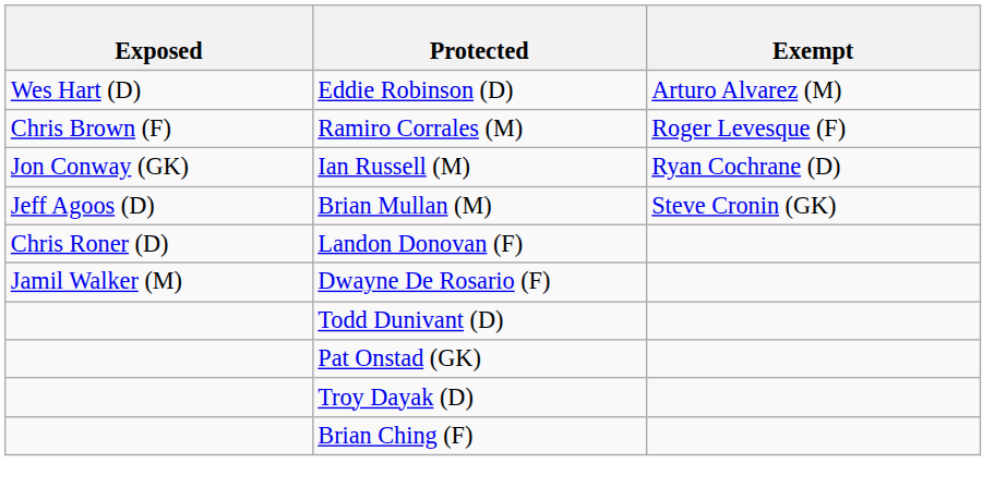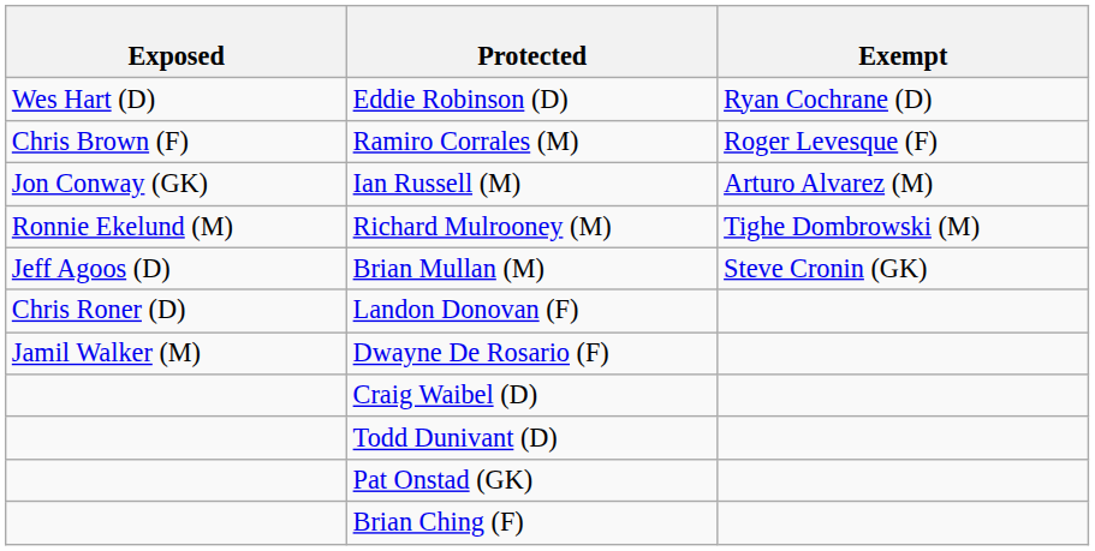Eddie Robinson (D) | Exempt: Arturo Alvarez (M) -> Ryan Cochrane (D)
Ian Russell (M) | Exempt: Ryan Cochrane (D) -> Arturo Alvarez (M)
+ row: Ronnie Ekelund (M) | Richard Mulrooney (M) | Tighe Dombrowski (M)
+ row: Craig Waibel (D)
- row: Troy Dayak (D)
